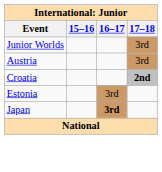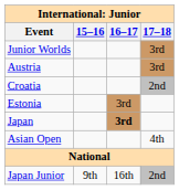Croatia | 17–18: bold -> normal
+ row: Asian Open | 4th
+ row: Japan Junior | 9th | 16th | 2nd
